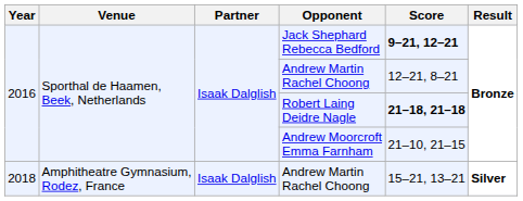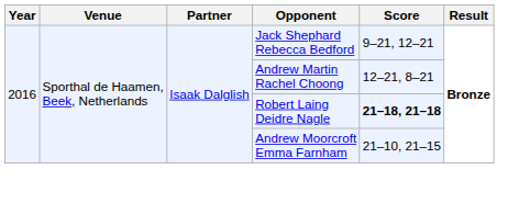Jack Shephard Rebecca Bedford | Score: bold -> normal
- row: 2018 | Amphitheatre Gymnasium, Rodez, France | Isaak Dalglish | Andrew Martin Rachel Choong | 15–21, 13–21 | Silver
